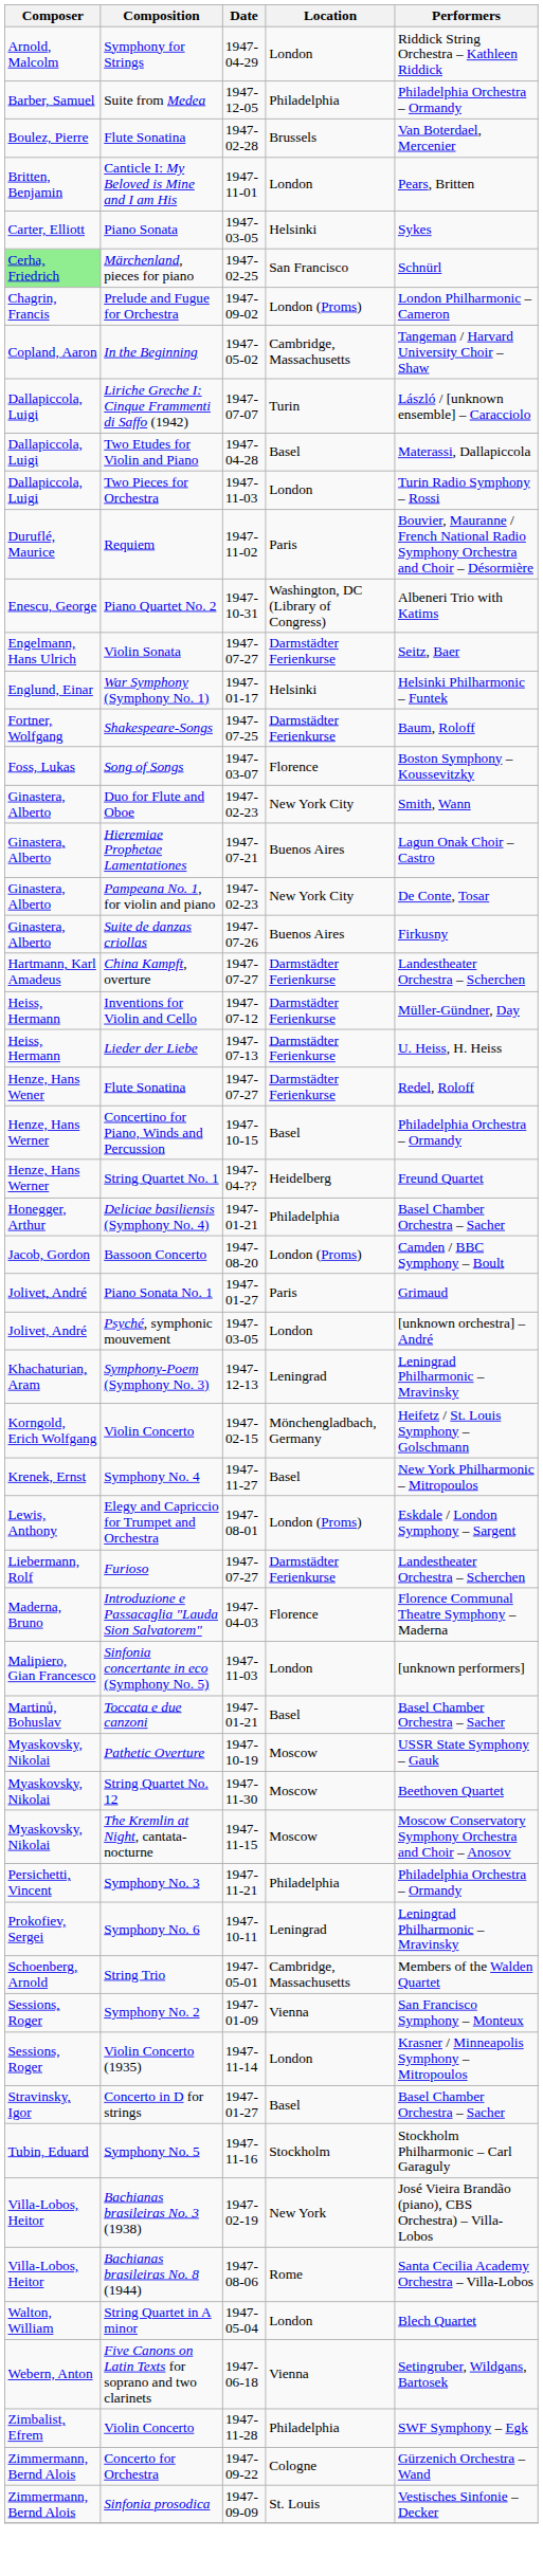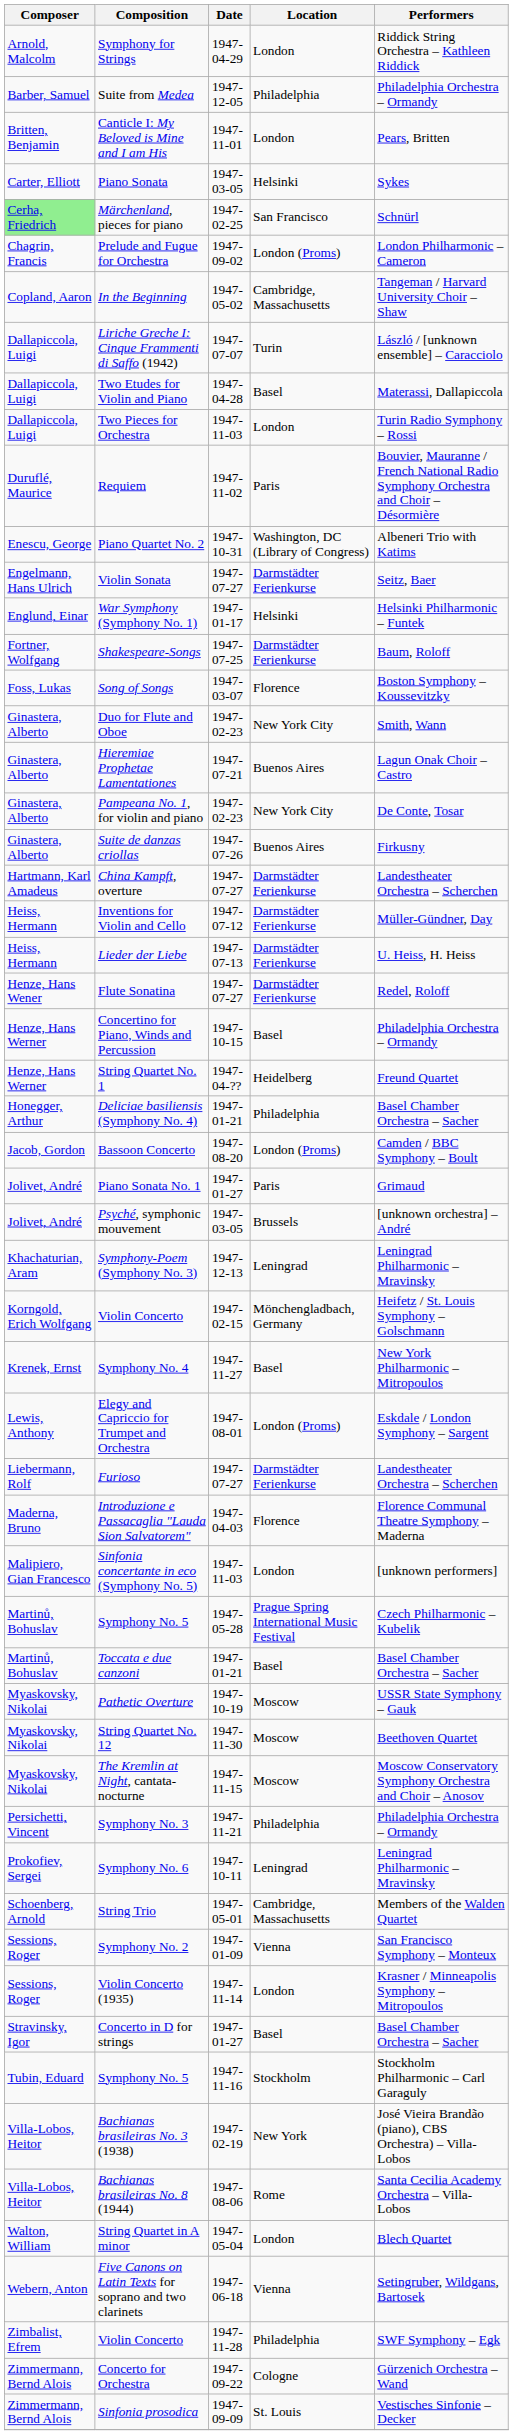- row: Boulez, Pierre | Flute Sonatina | 1947-02-28 | Brussels | Van Boterdael, Mercenier
Psyché, symphonic mouvement | Location: London -> Brussels
+ row: Martinů, Bohuslav | Symphony No. 5 | 1947-05-28 | Prague Spring International Music Festival | Czech Philharmonic – Kubelik
